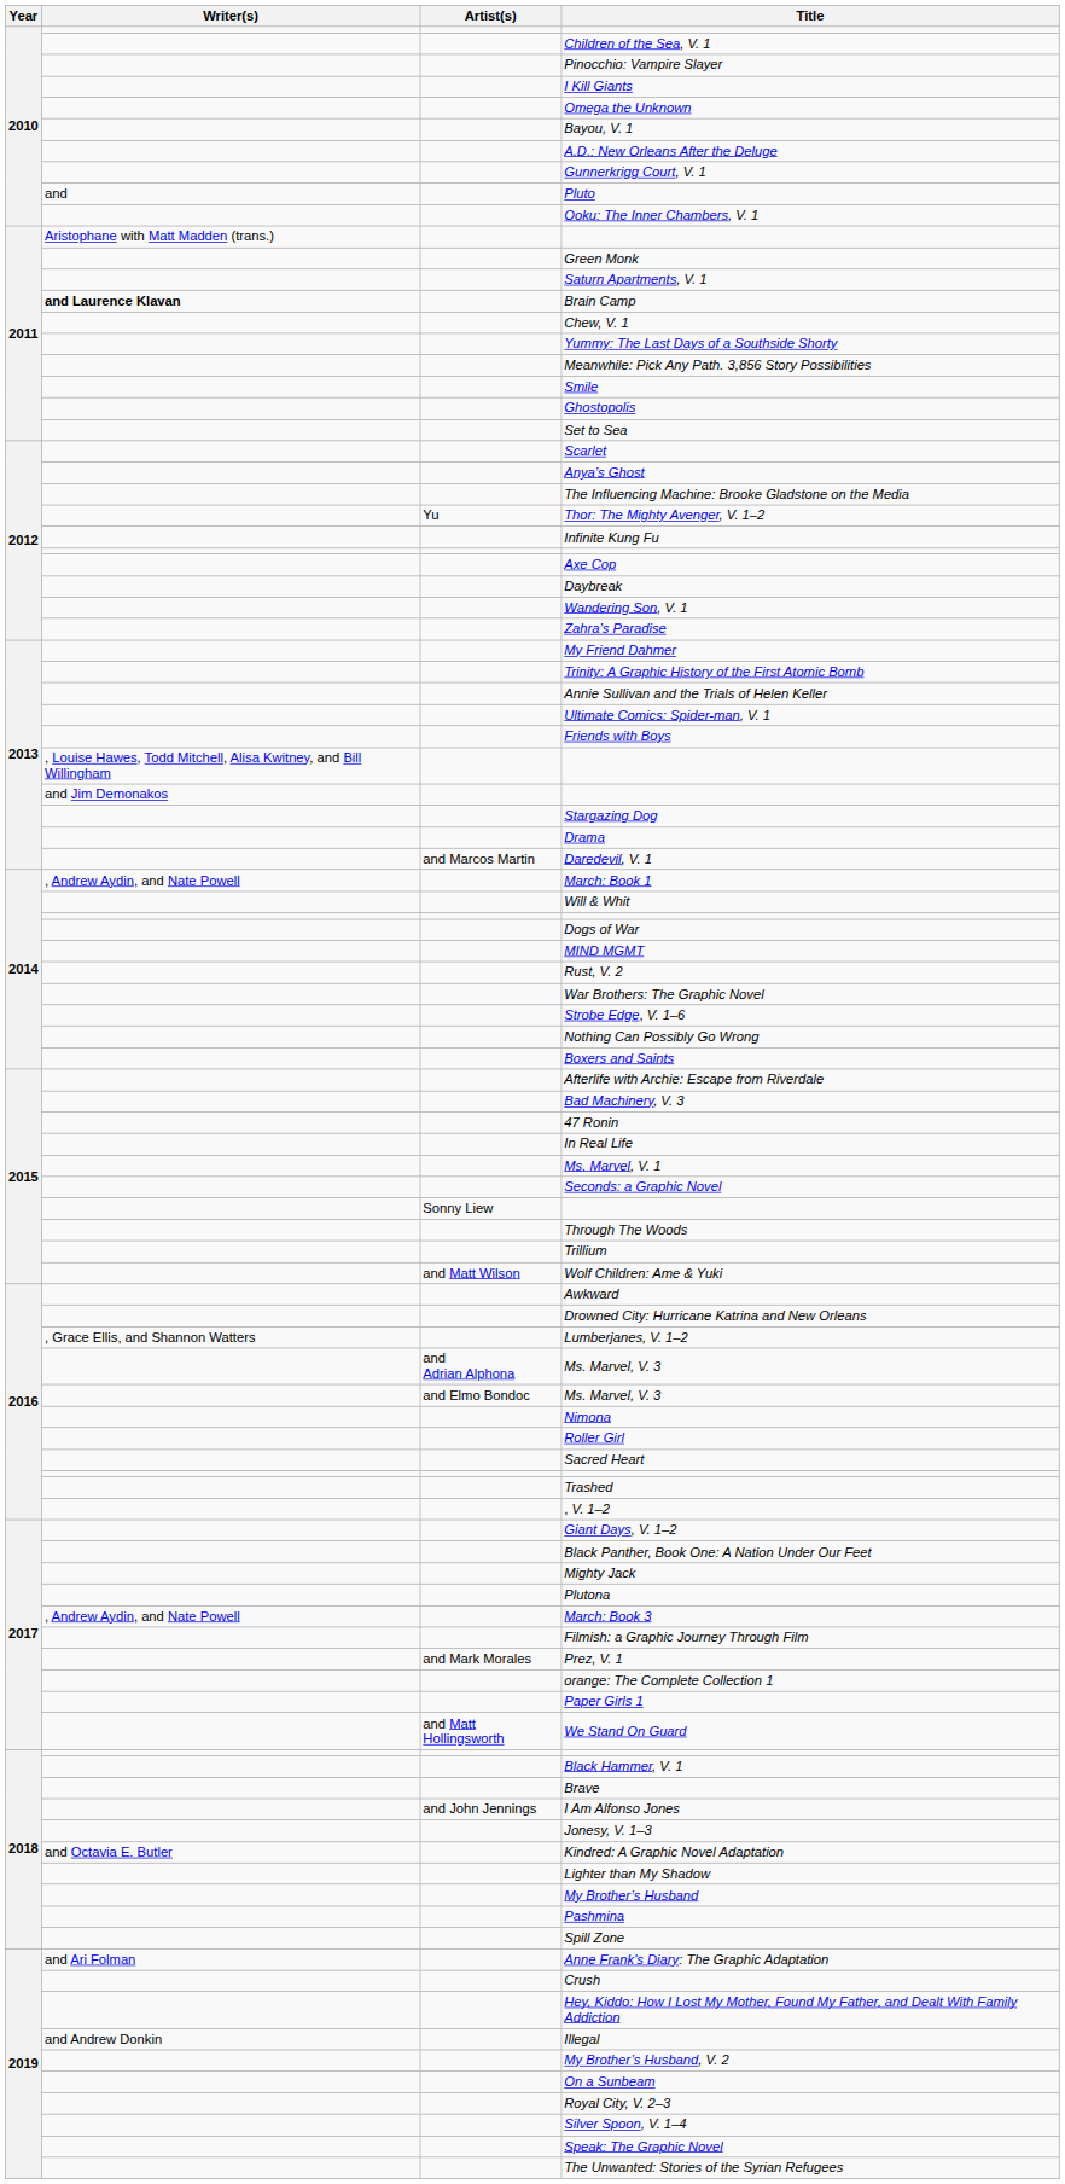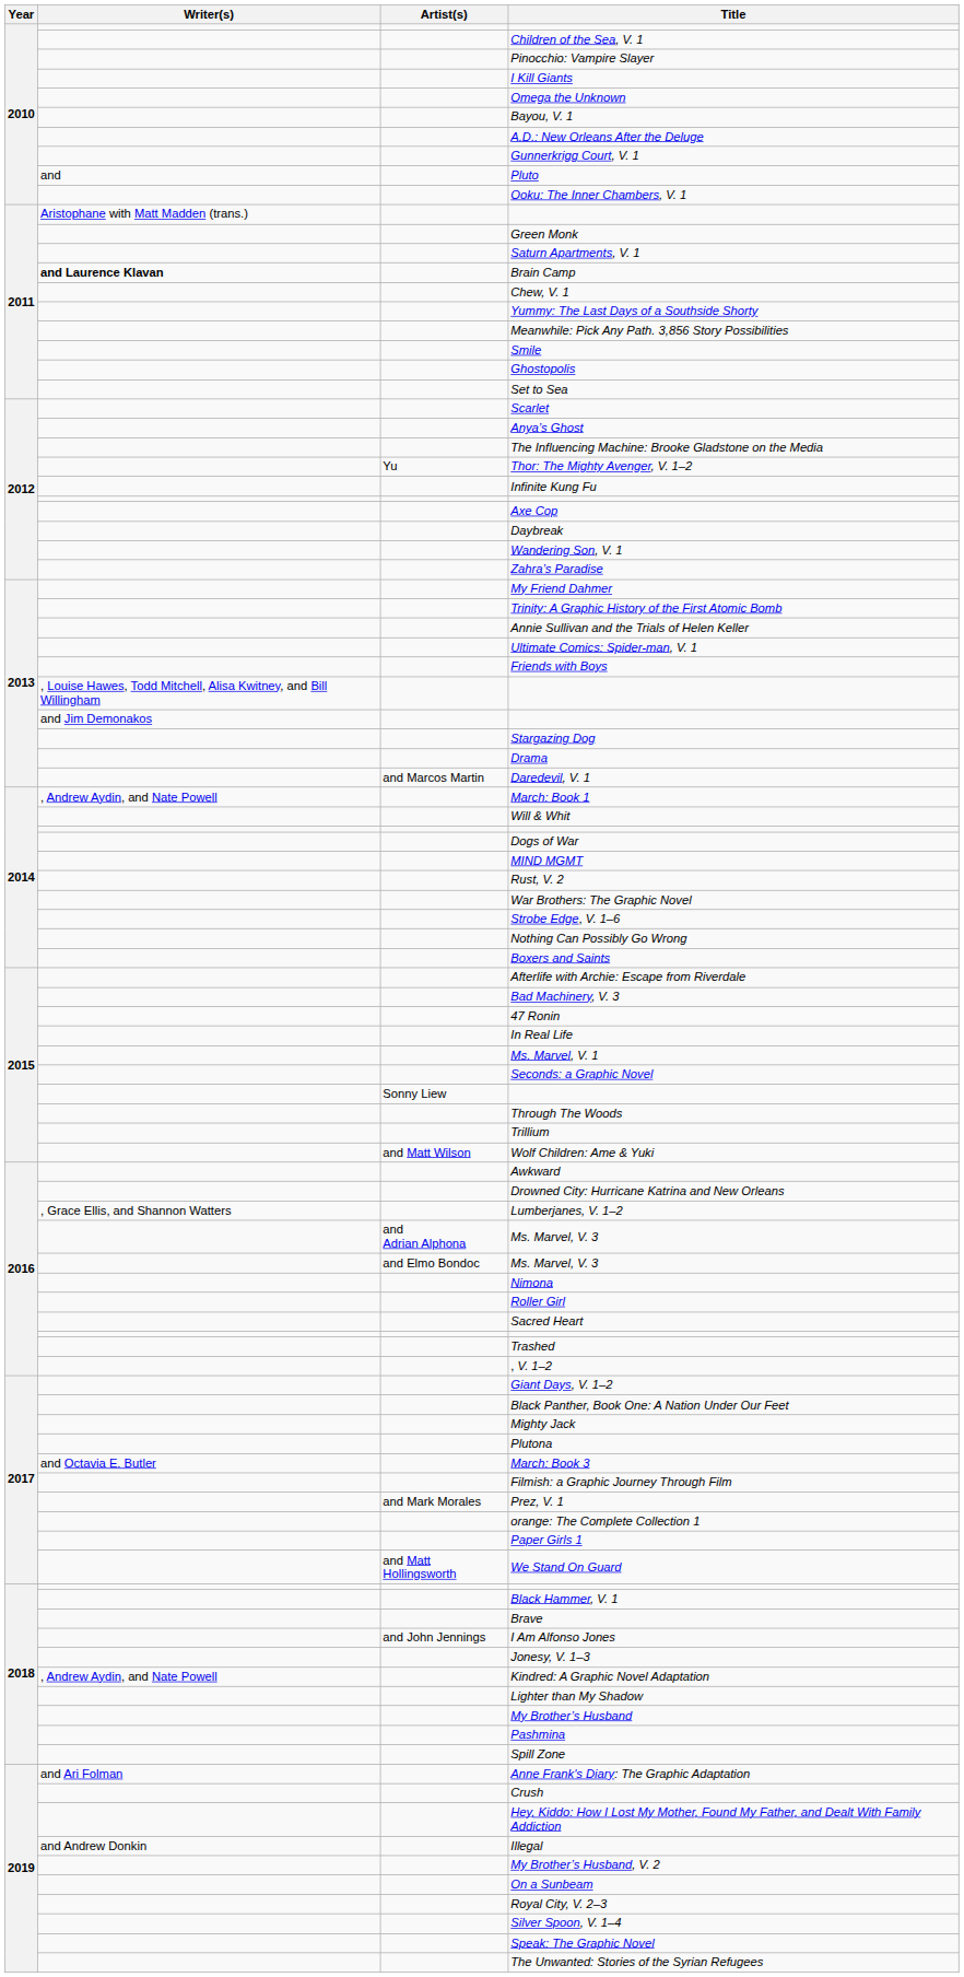March: Book 3 | Writer(s): , Andrew Aydin, and Nate Powell -> and Octavia E. Butler
Kindred: A Graphic Novel Adaptation | Writer(s): and Octavia E. Butler -> , Andrew Aydin, and Nate Powell
